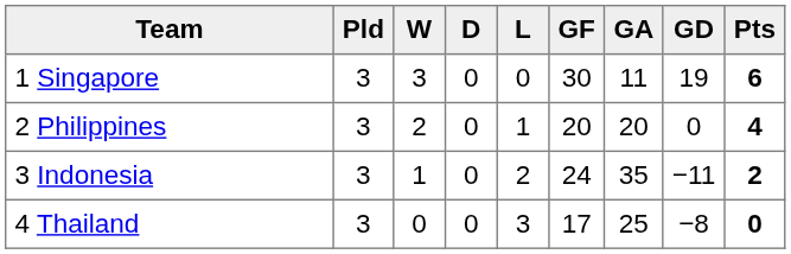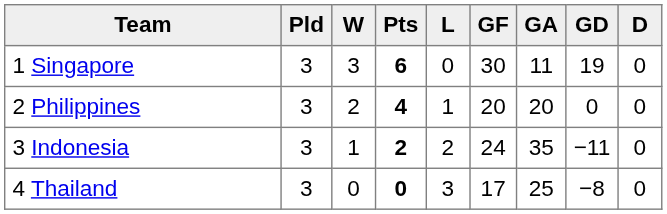columns swapped: D <-> Pts
